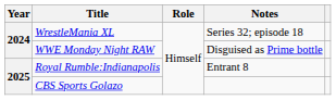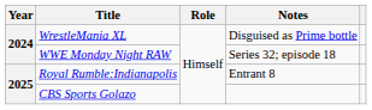WrestleMania XL | Notes: Series 32; episode 18 -> Disguised as Prime bottle
WWE Monday Night RAW | Notes: Disguised as Prime bottle -> Series 32; episode 18
